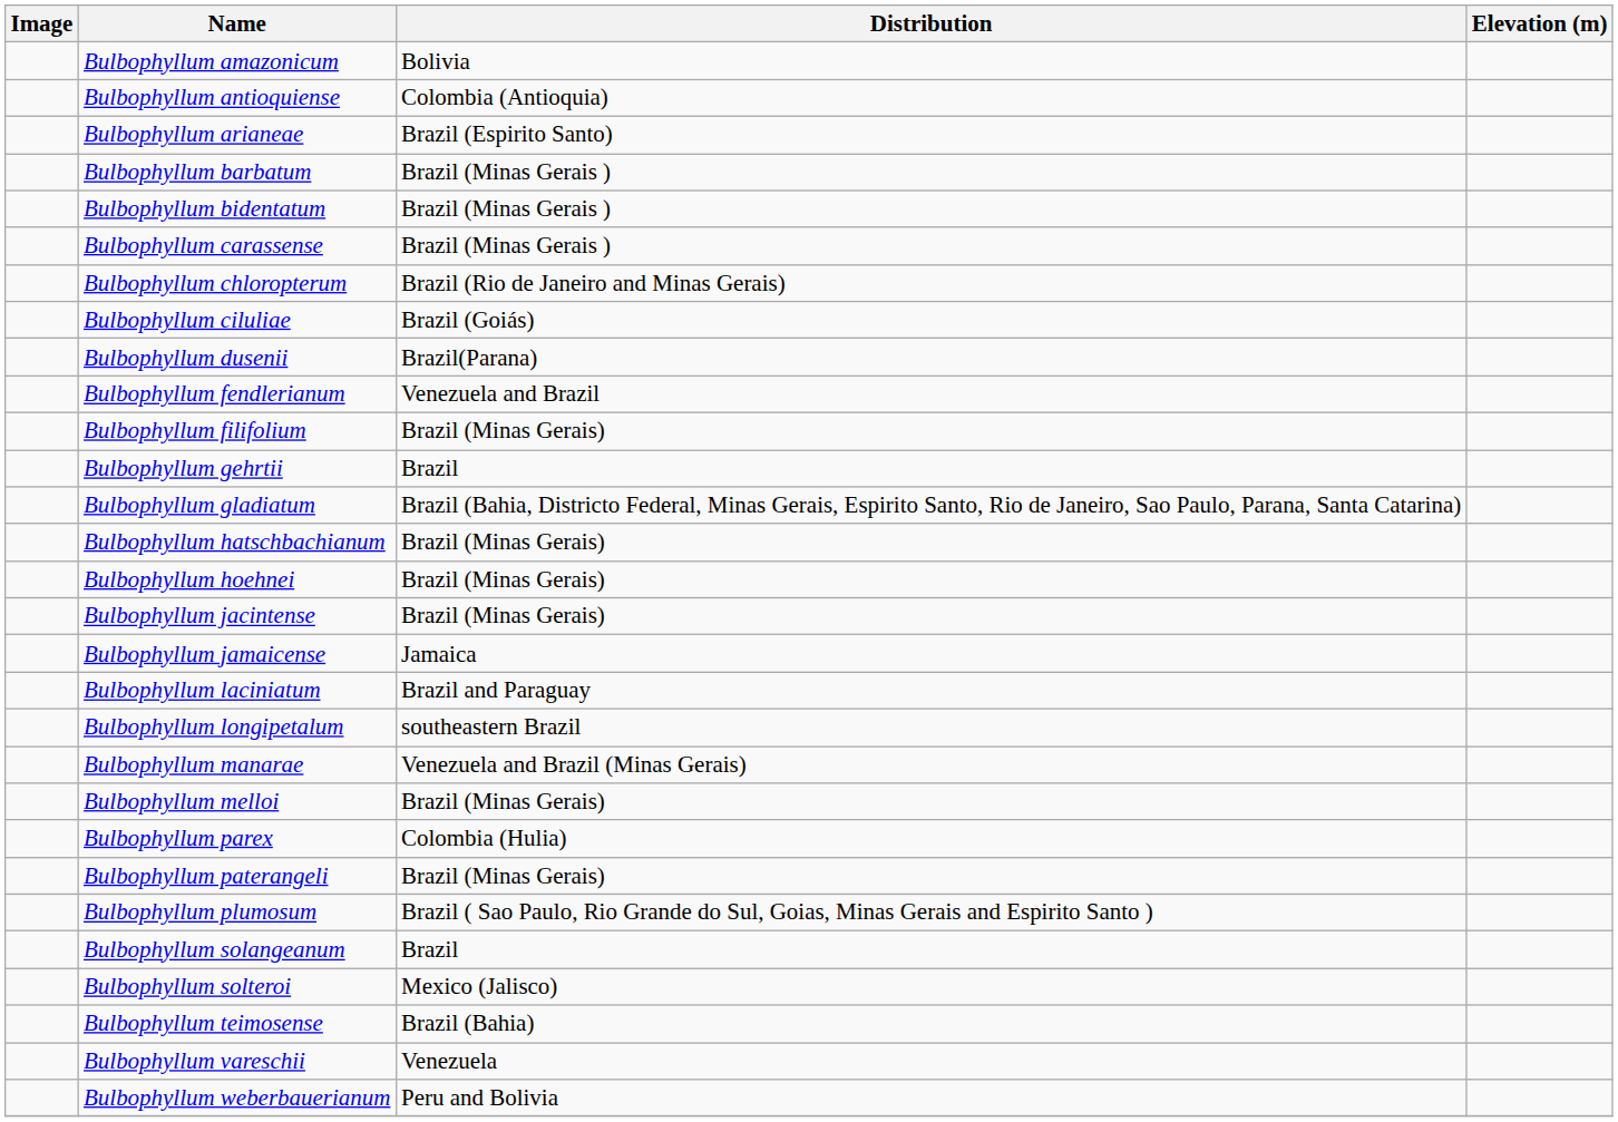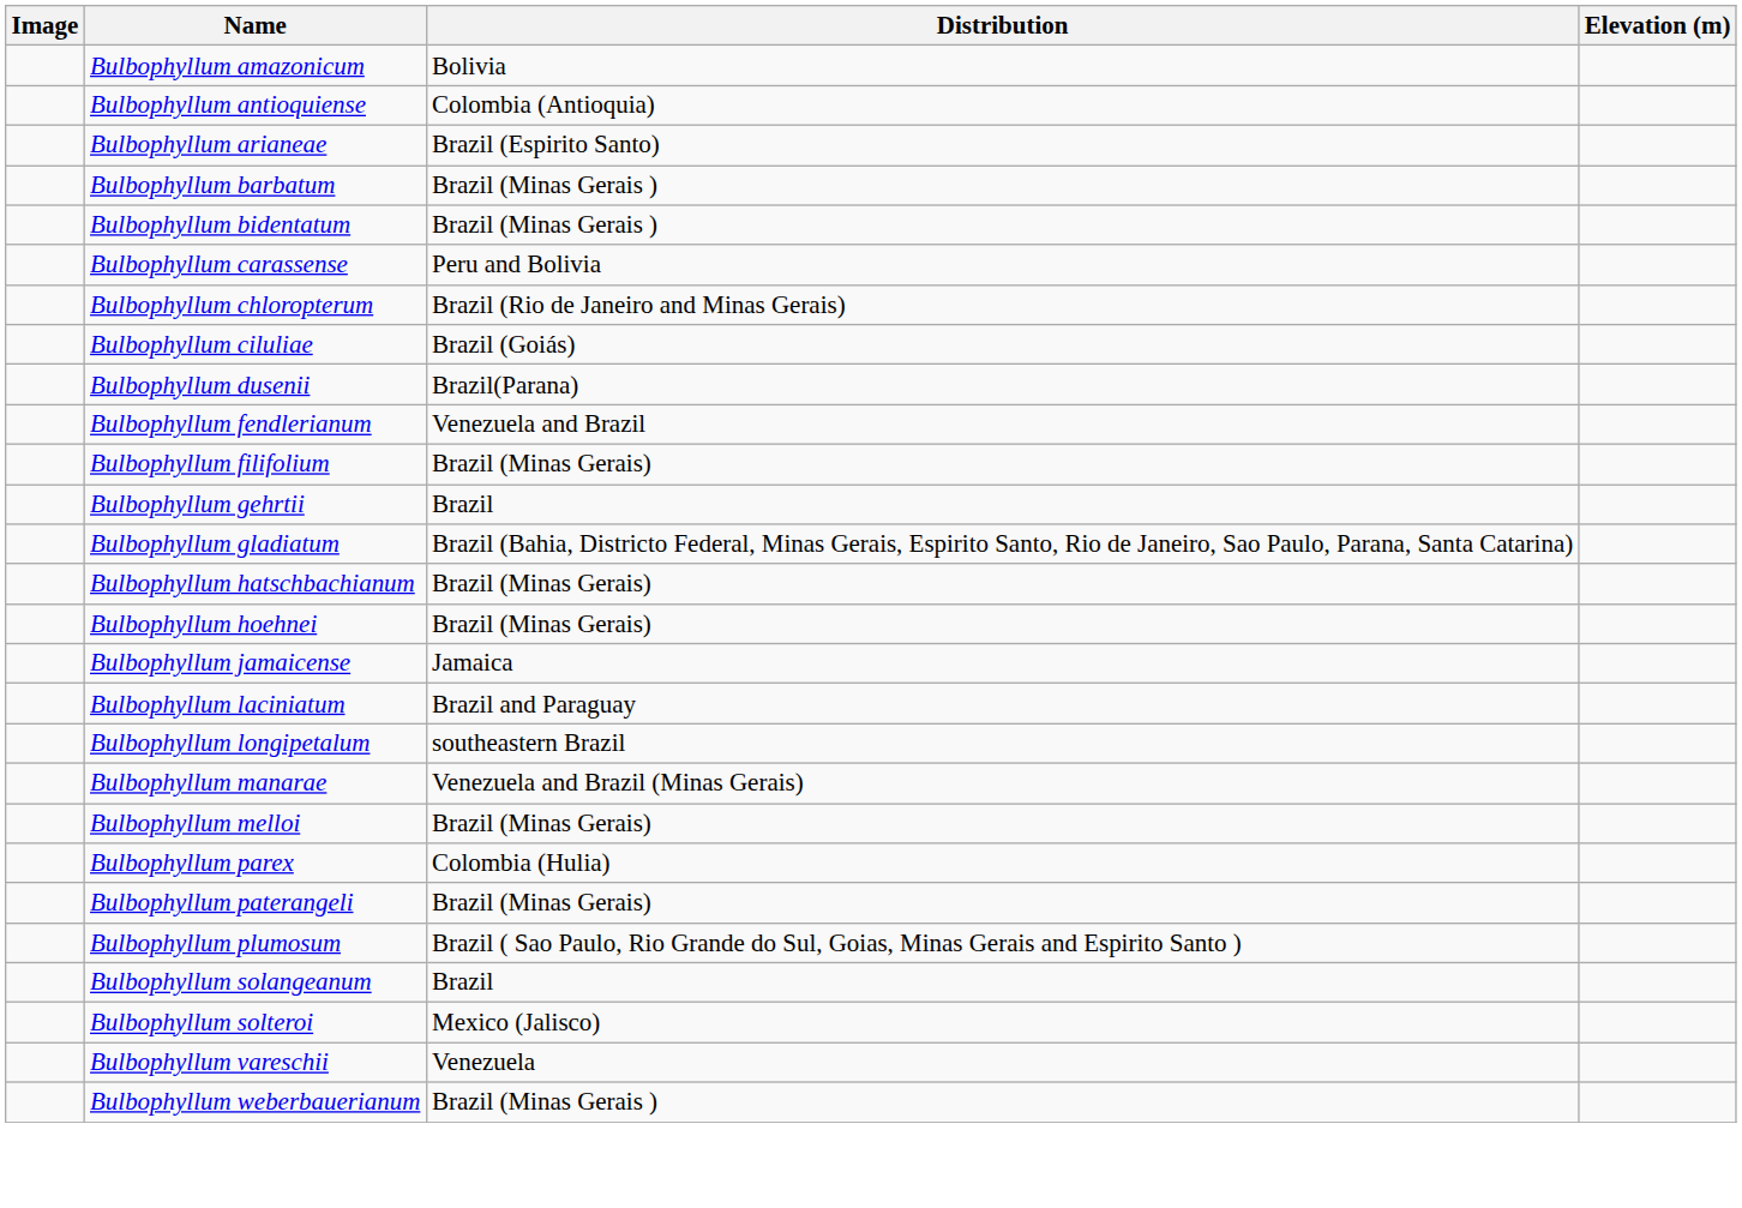Bulbophyllum carassense | Distribution: Brazil (Minas Gerais ) -> Peru and Bolivia
- row: Bulbophyllum jacintense | Brazil (Minas Gerais)
- row: Bulbophyllum teimosense | Brazil (Bahia)
Bulbophyllum weberbauerianum | Distribution: Peru and Bolivia -> Brazil (Minas Gerais )
